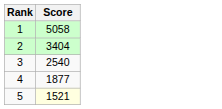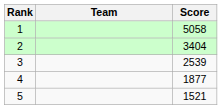+ column: Team
3 | Score: 2540 -> 2539
5 | Score: lightyellow background -> no background
